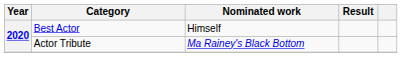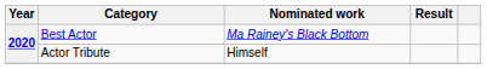Best Actor | Nominated work: Himself -> Ma Rainey's Black Bottom
Actor Tribute | Nominated work: Ma Rainey's Black Bottom -> Himself
